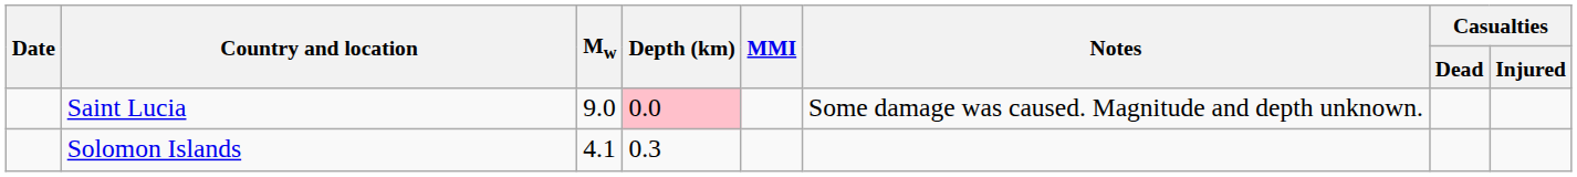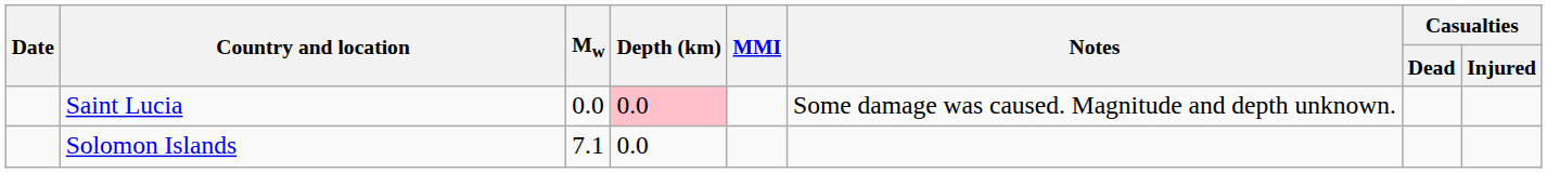Saint Lucia | Mw: 9.0 -> 0.0
Solomon Islands | Mw: 4.1 -> 7.1
Solomon Islands | Depth (km): 0.3 -> 0.0
